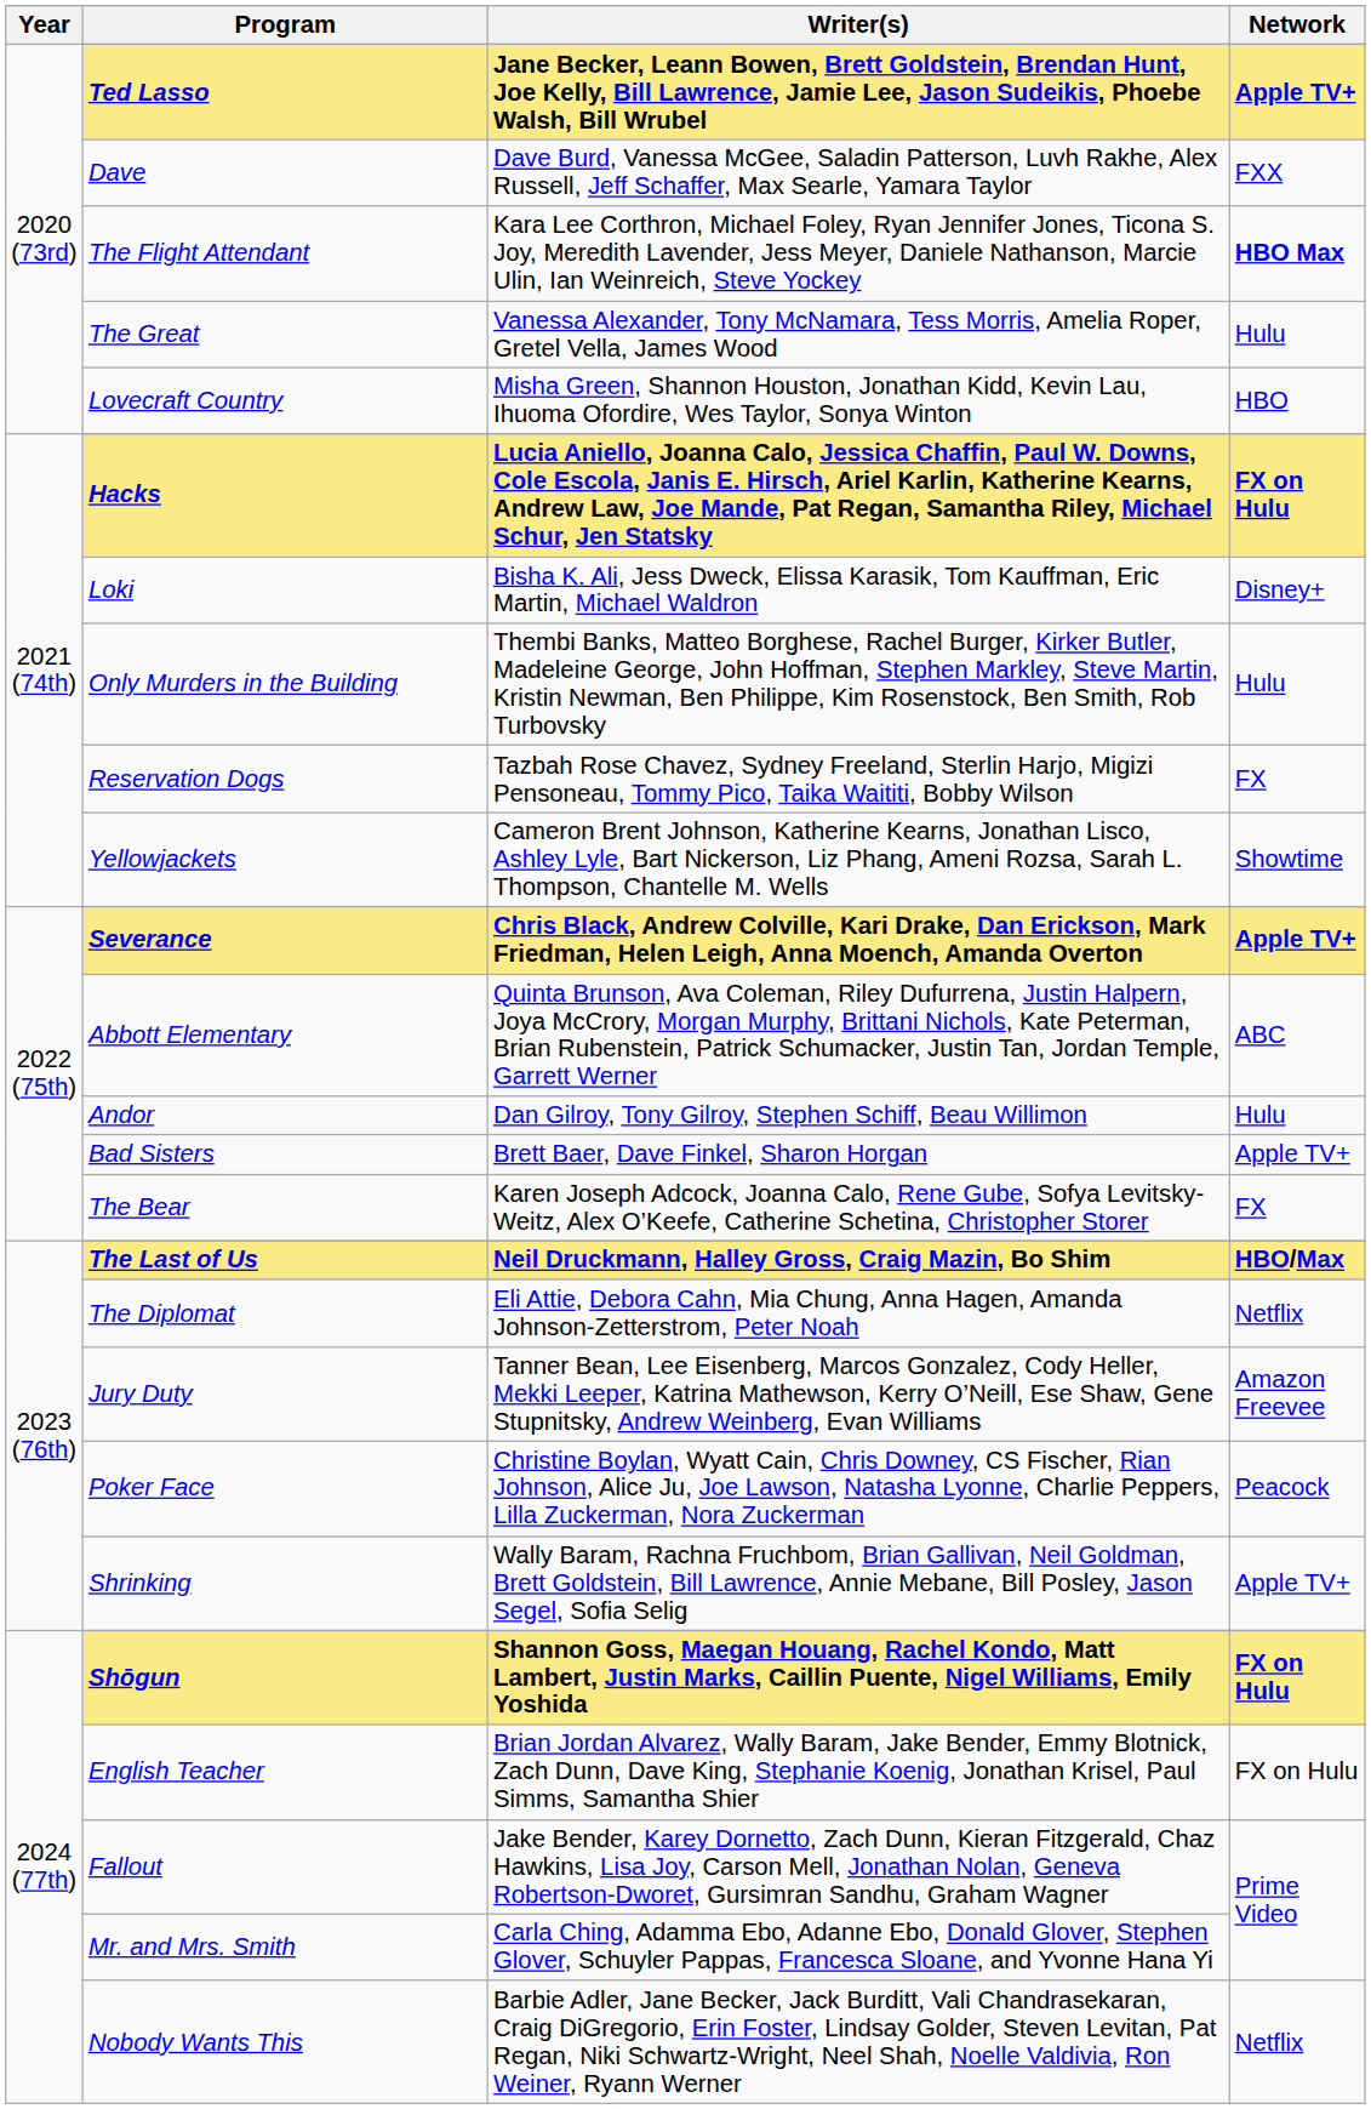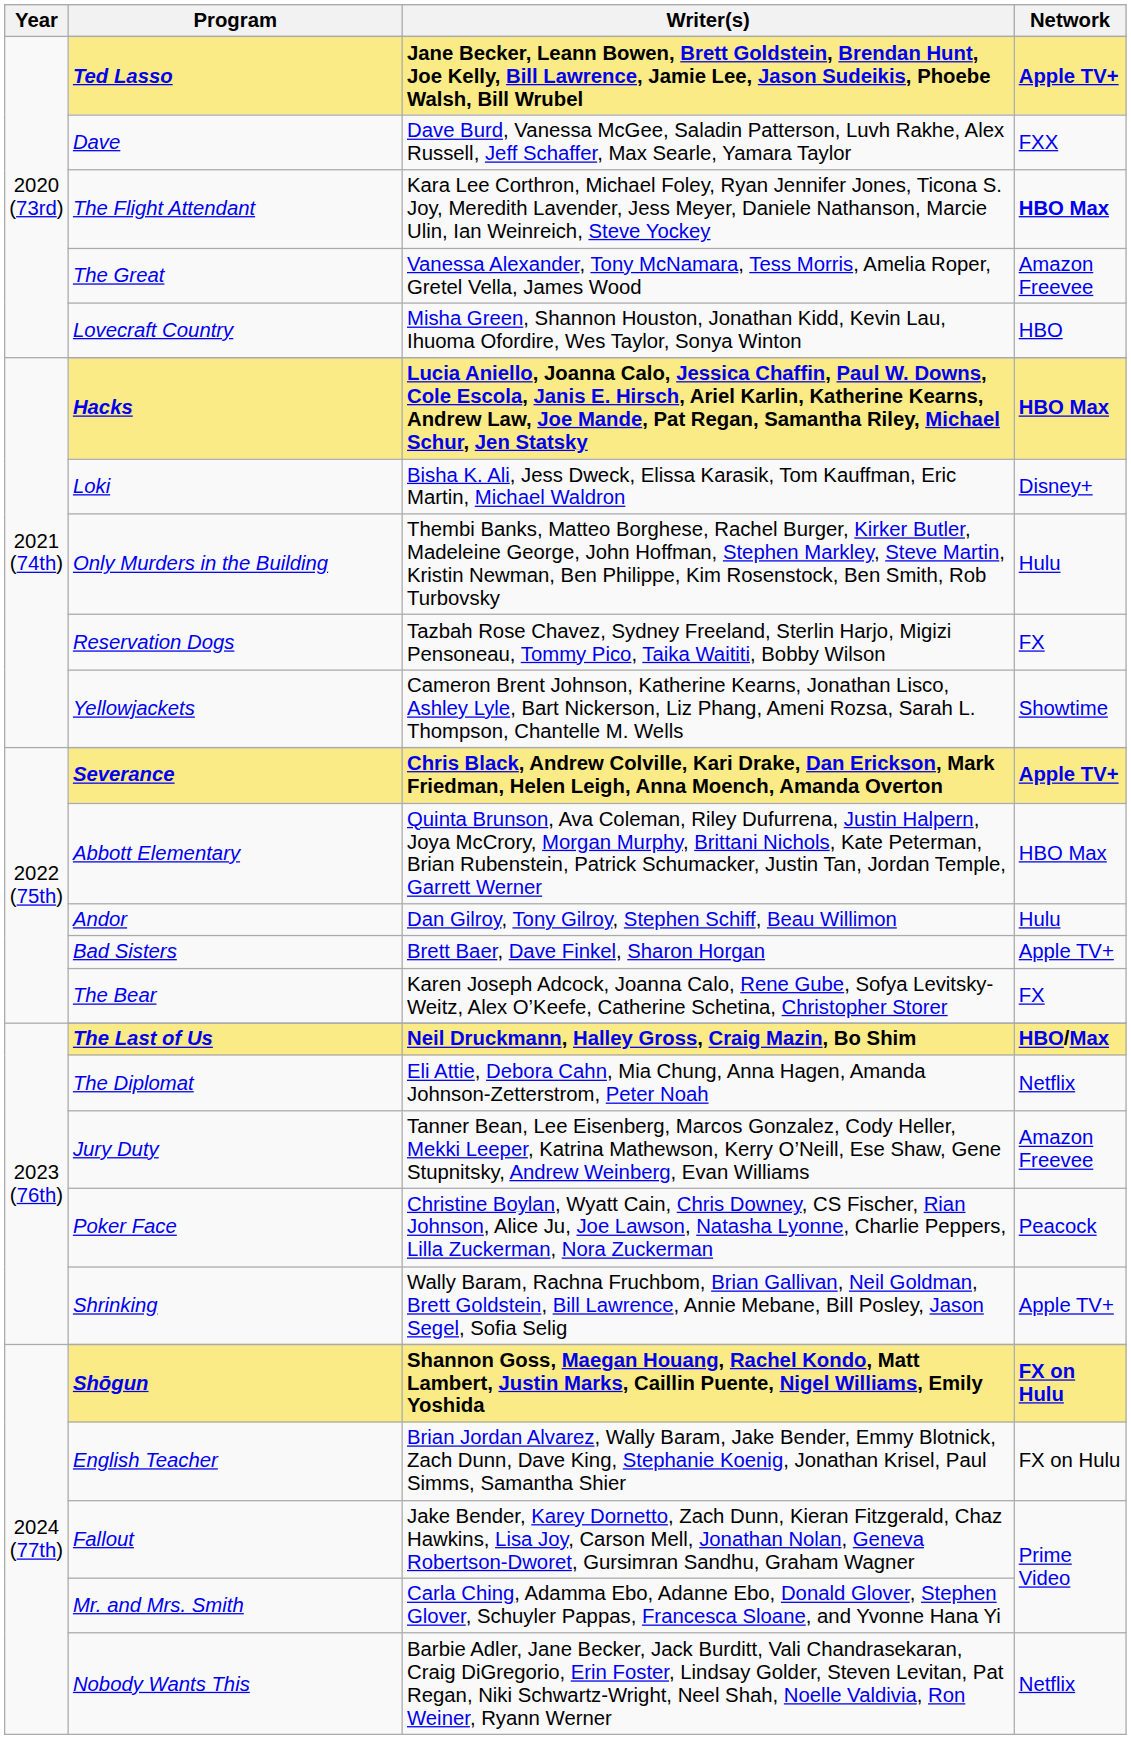The Great | Network: Hulu -> Amazon Freevee
Hacks | Network: FX on Hulu -> HBO Max
Abbott Elementary | Network: ABC -> HBO Max
